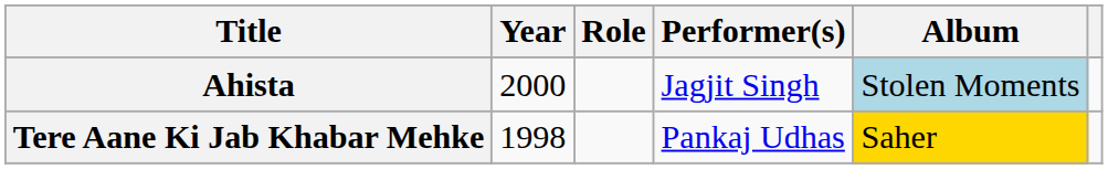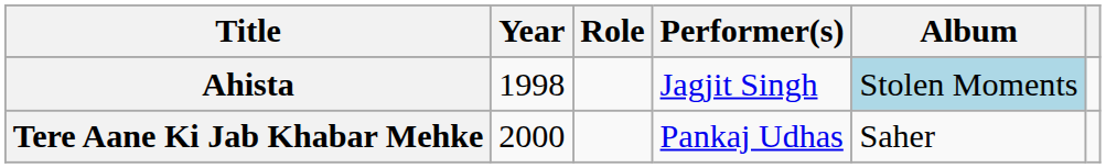Ahista | Year: 2000 -> 1998
Tere Aane Ki Jab Khabar Mehke | Year: 1998 -> 2000
Tere Aane Ki Jab Khabar Mehke | Album: gold background -> no background
